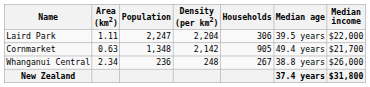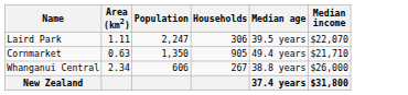- column: Density (per km2) | 2,204 | 2,142 | 248
Laird Park | Median income: $22,000 -> $22,070
Cornmarket | Population: 1,348 -> 1,350
Cornmarket | Median income: $21,700 -> $21,710
Whanganui Central | Population: 236 -> 606
